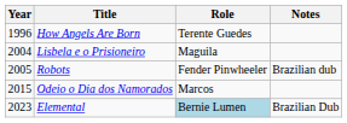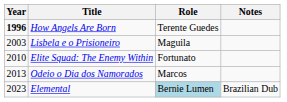How Angels Are Born | Year: normal -> bold
Lisbela e o Prisioneiro | Year: 2004 -> 2003
- row: 2005 | Robots | Fender Pinwheeler | Brazilian dub
+ row: 2010 | Elite Squad: The Enemy Within | Fortunato
Odeio o Dia dos Namorados | Year: 2015 -> 2013
